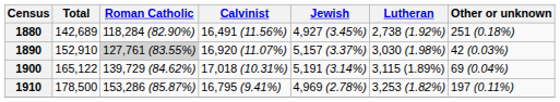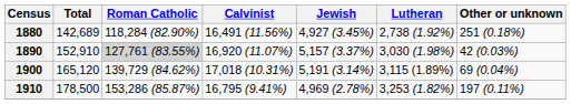1900 | Total: 165,122 -> 165,120
